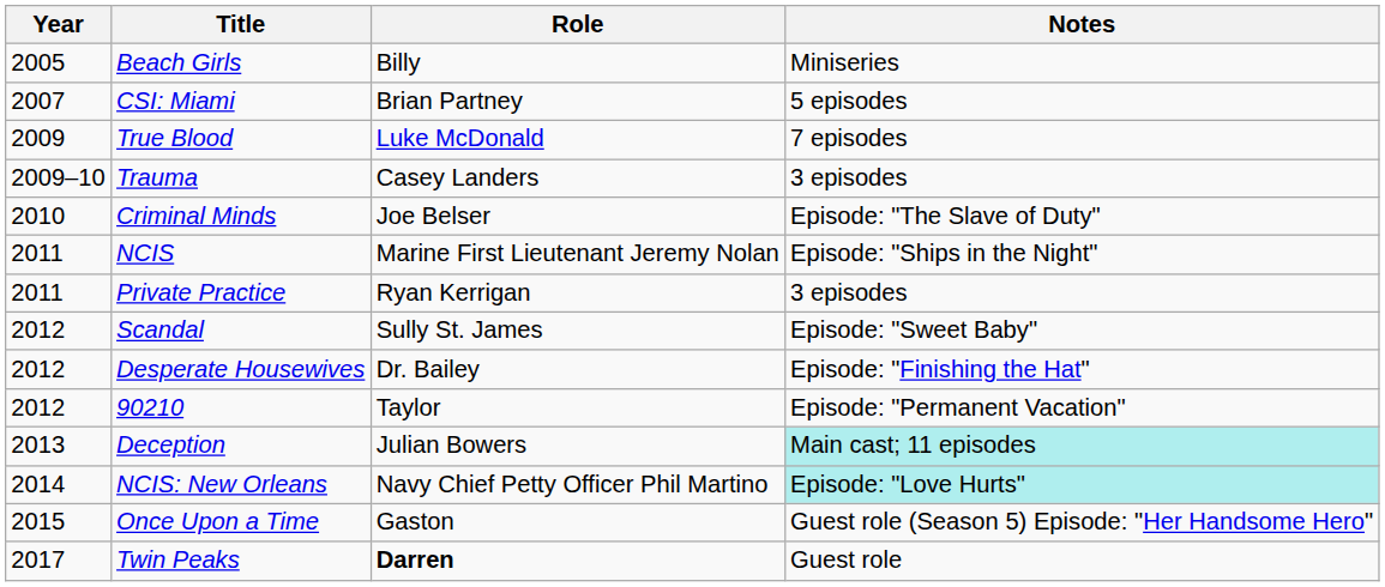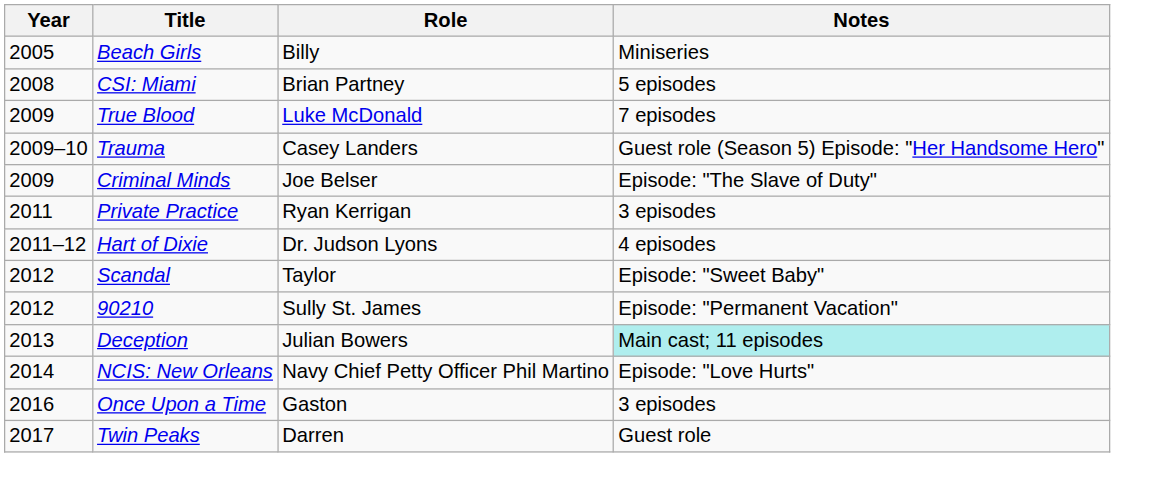CSI: Miami | Year: 2007 -> 2008
Trauma | Notes: 3 episodes -> Guest role (Season 5) Episode: "Her Handsome Hero"
Criminal Minds | Year: 2010 -> 2009
- row: 2011 | NCIS | Marine First Lieutenant Jeremy Nolan | Episode: "Ships in the Night"
+ row: 2011–12 | Hart of Dixie | Dr. Judson Lyons | 4 episodes
Scandal | Role: Sully St. James -> Taylor
- row: 2012 | Desperate Housewives | Dr. Bailey | Episode: "Finishing the Hat"
90210 | Role: Taylor -> Sully St. James
NCIS: New Orleans | Notes: paleturquoise background -> no background
Once Upon a Time | Year: 2015 -> 2016
Once Upon a Time | Notes: Guest role (Season 5) Episode: "Her Handsome Hero" -> 3 episodes
Twin Peaks | Role: bold -> normal
